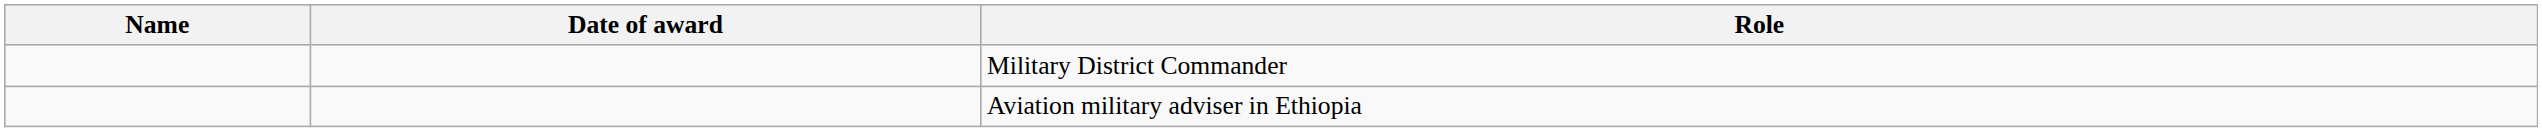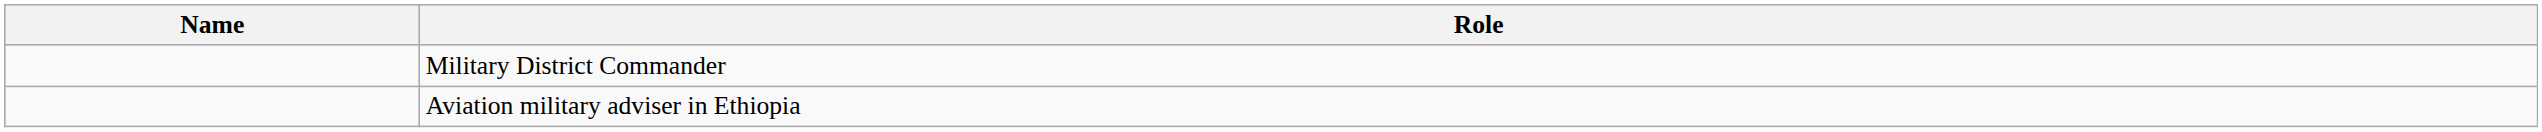- column: Date of award
